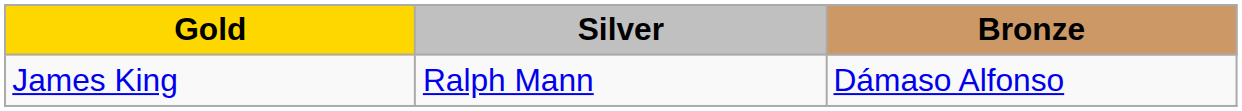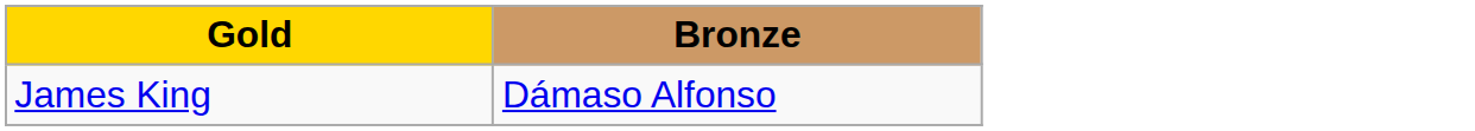- column: Silver | Ralph Mann
